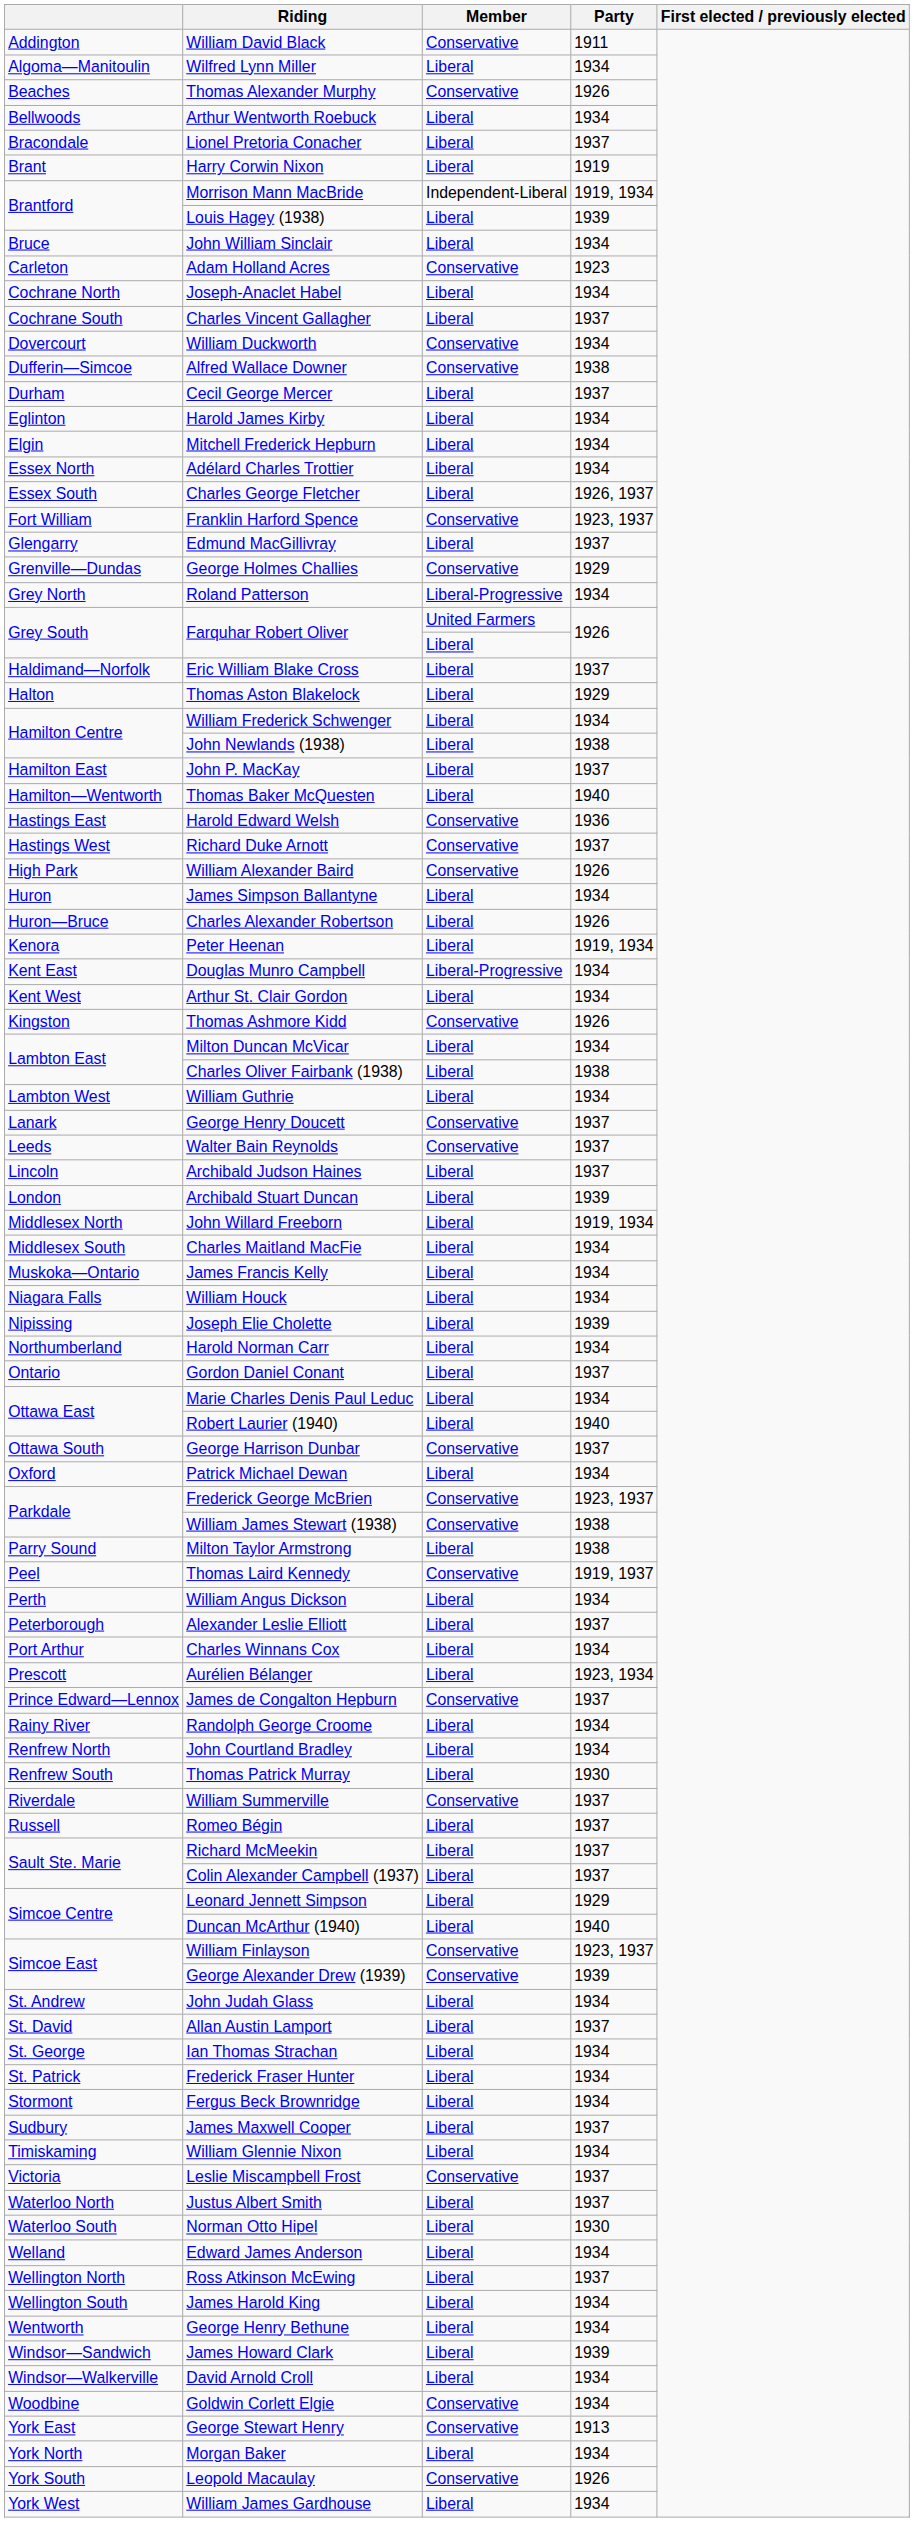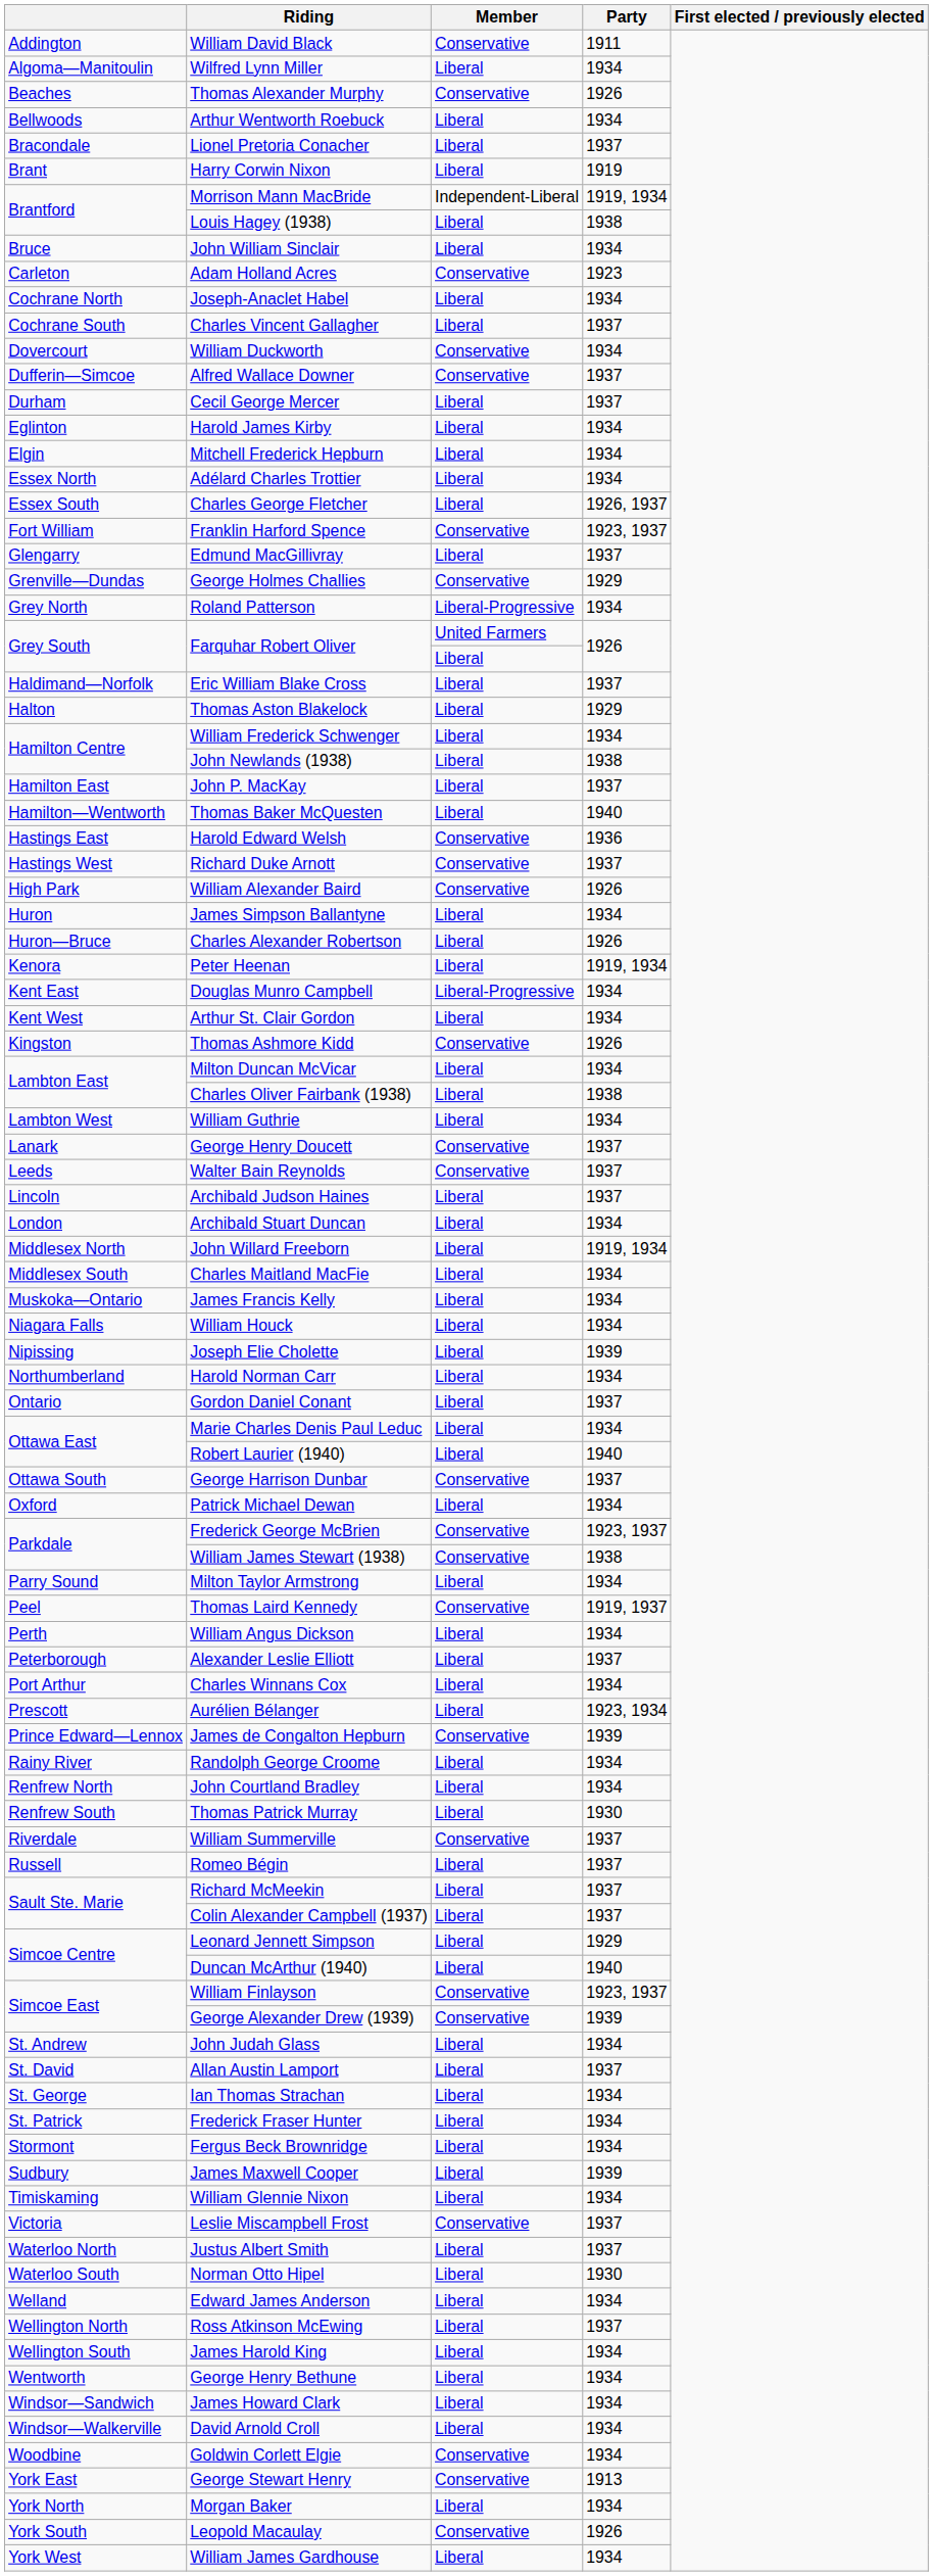Louis Hagey (1938) | Party: 1939 -> 1938
Alfred Wallace Downer | Party: 1938 -> 1937
Archibald Stuart Duncan | Party: 1939 -> 1934
Milton Taylor Armstrong | Party: 1938 -> 1934
James de Congalton Hepburn | Party: 1937 -> 1939
James Maxwell Cooper | Party: 1937 -> 1939
James Howard Clark | Party: 1939 -> 1934
